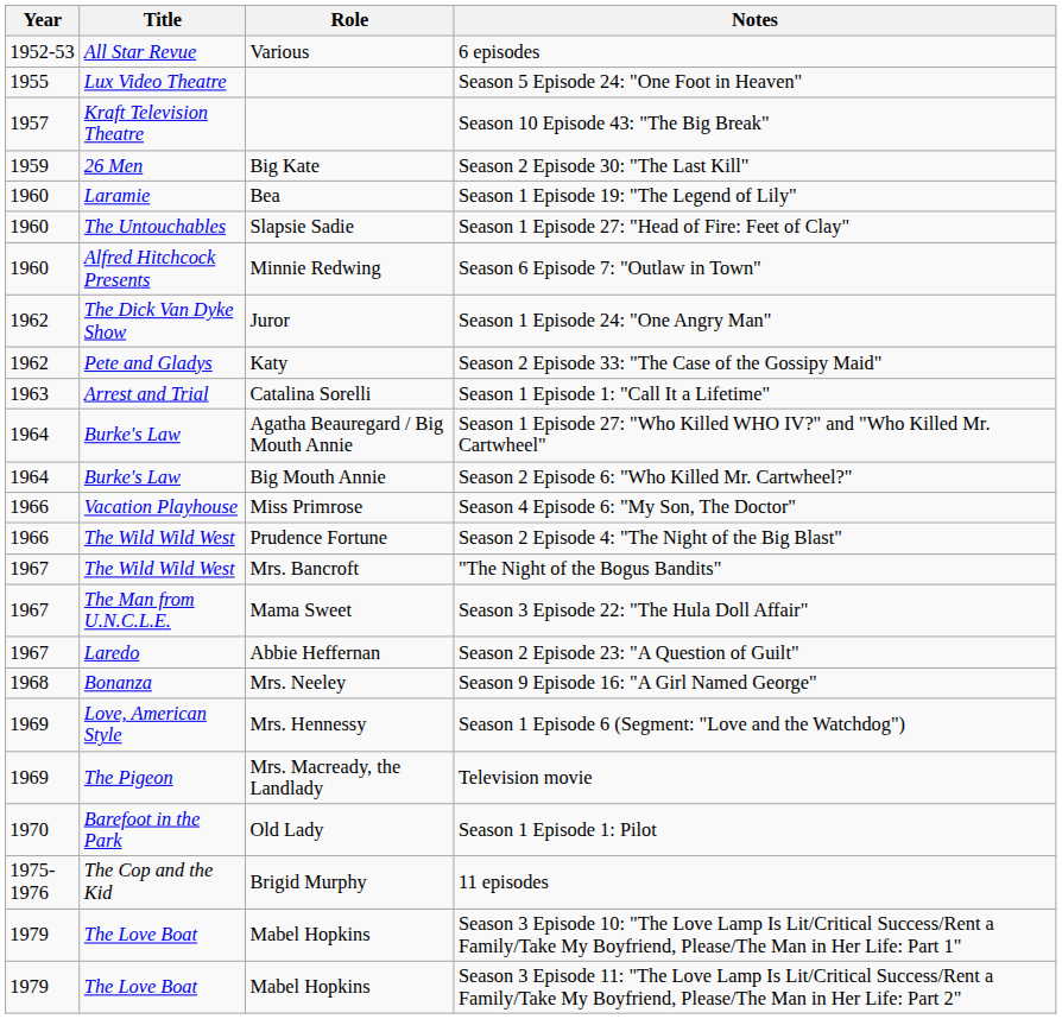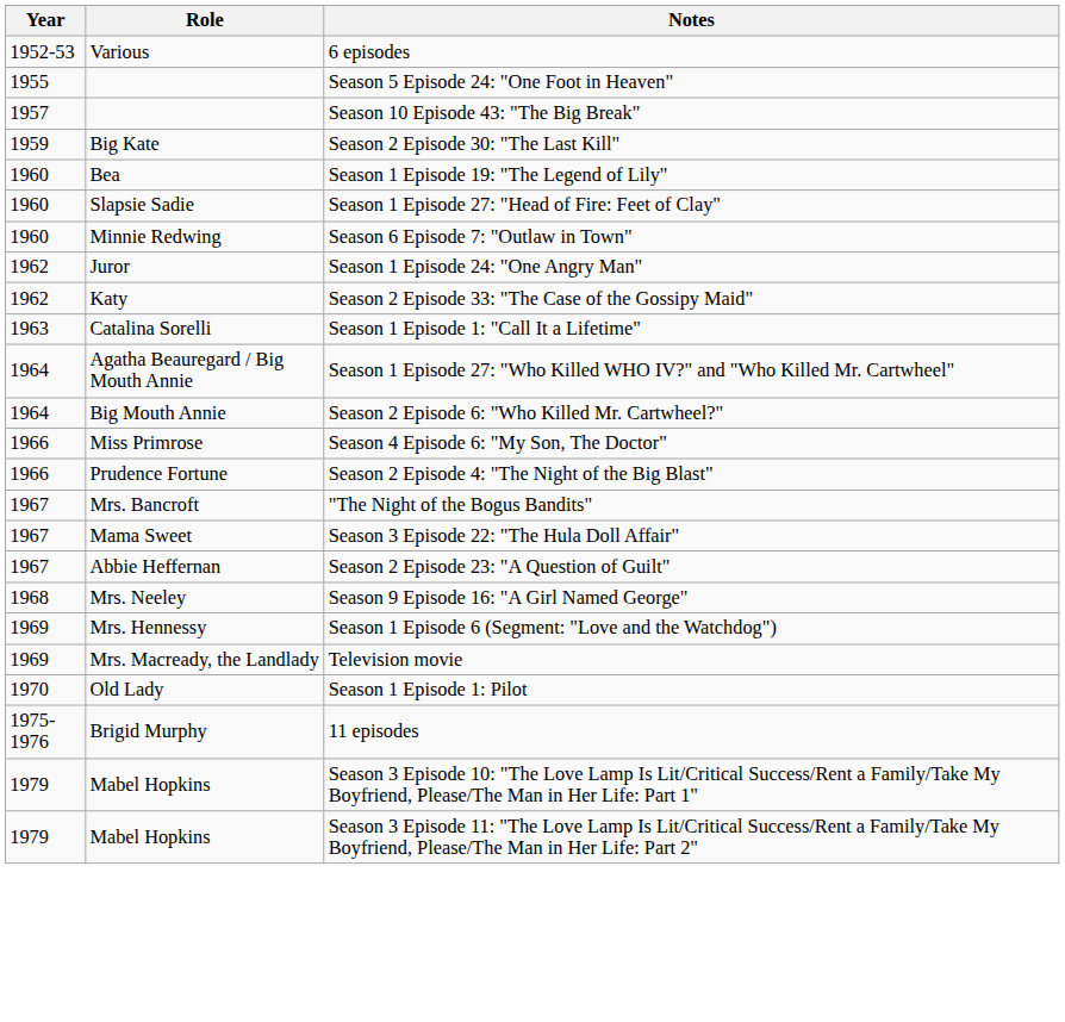- column: Title | All Star Revue | Lux Video Theatre | Kraft Television Theatre | 26 Men | Laramie | The Untouchables | Alfred Hitchcock Presents | The Dick Van Dyke Show | Pete and Gladys | Arrest and Trial | Burke's Law | Burke's Law | Vacation Playhouse | The Wild Wild West | The Wild Wild West | The Man from U.N.C.L.E. | Laredo | Bonanza | Love, American Style | The Pigeon | Barefoot in the Park | The Cop and the Kid | The Love Boat | The Love Boat
